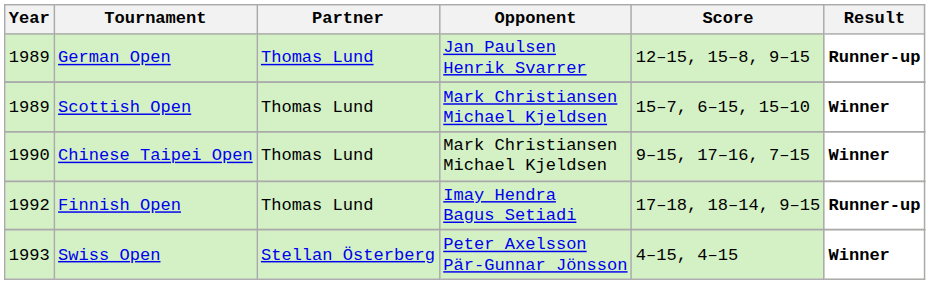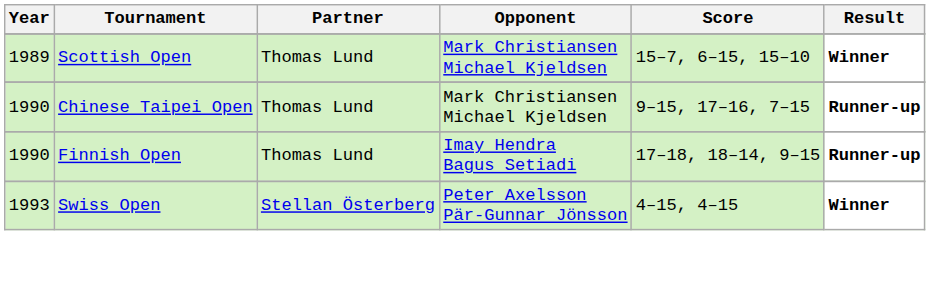- row: 1989 | German Open | Thomas Lund | Jan Paulsen Henrik Svarrer | 12–15, 15–8, 9–15 | Runner-up
Chinese Taipei Open | Result: Winner -> Runner-up
Finnish Open | Year: 1992 -> 1990
